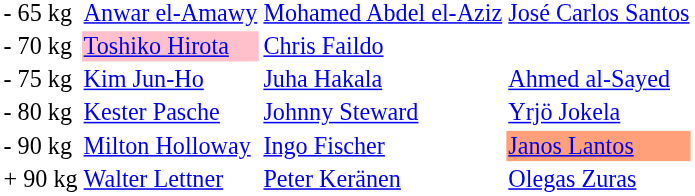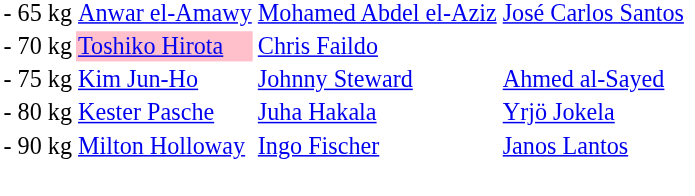- 75 kg | column 3: Juha Hakala -> Johnny Steward
- 80 kg | column 3: Johnny Steward -> Juha Hakala
- 90 kg | column 4: lightsalmon background -> no background
- row: + 90 kg | Walter Lettner | Peter Keränen | Olegas Zuras
